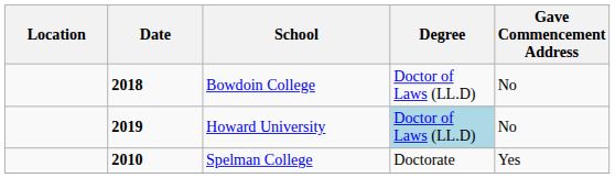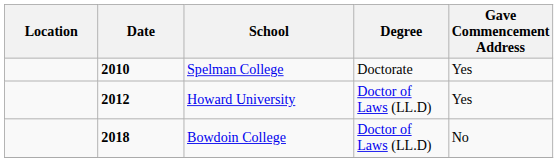rows swapped: Spelman College <-> Bowdoin College
Howard University | Date: 2019 -> 2012
Howard University | Degree: lightblue background -> no background
Howard University | Gave Commencement Address: No -> Yes
